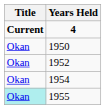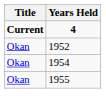- row: Okan | 1950
1955 | Title: paleturquoise background -> no background
